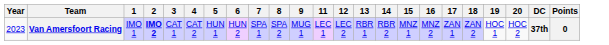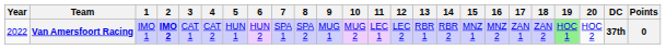+ column: 10 | MUG 2
Van Amersfoort Racing | Year: 2023 -> 2022
Van Amersfoort Racing | 19: no background -> lightgreen background
